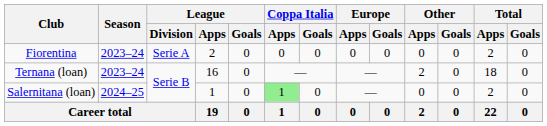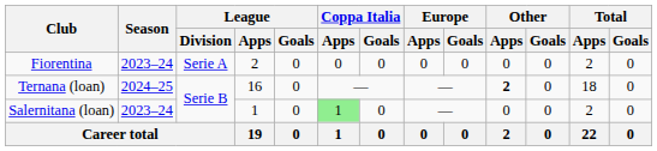Ternana (loan) | Season: 2023–24 -> 2024–25
Ternana (loan) | Other / Apps: normal -> bold
Salernitana (loan) | Season: 2024–25 -> 2023–24
